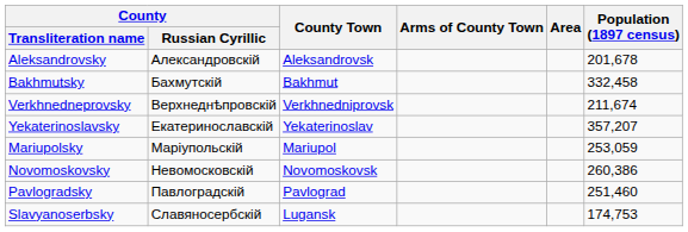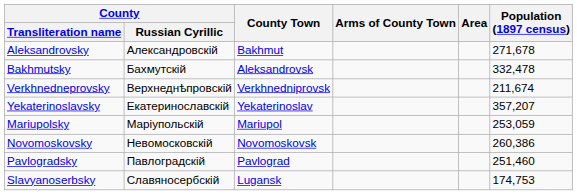Aleksandrovsky | County Town: Aleksandrovsk -> Bakhmut
Aleksandrovsky | Population (1897 census): 201,678 -> 271,678
Bakhmutsky | County Town: Bakhmut -> Aleksandrovsk
Bakhmutsky | Population (1897 census): 332,458 -> 332,478
